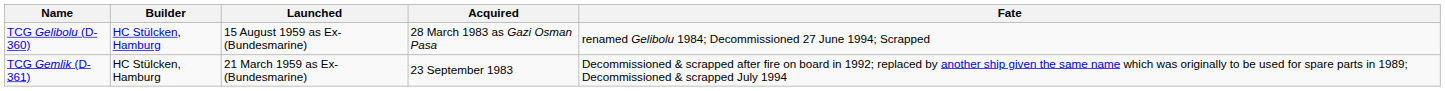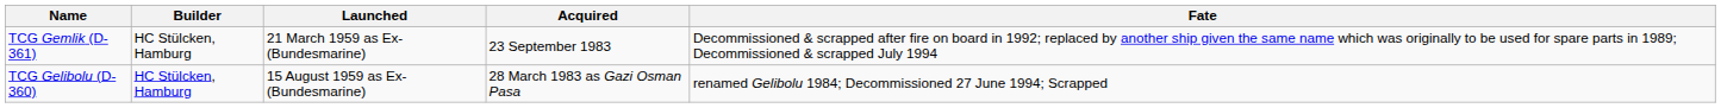rows swapped: TCG Gelibolu (D-360) <-> TCG Gemlik (D-361)
